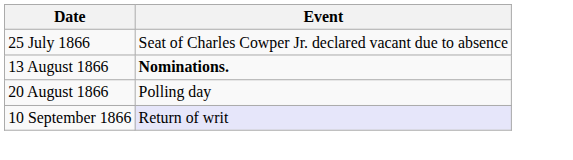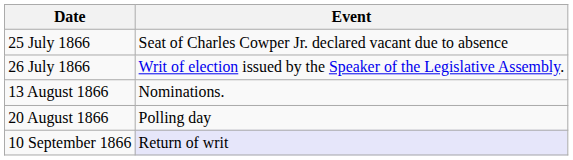+ row: 26 July 1866 | Writ of election issued by the Speaker of the Legislative Assembly.
13 August 1866 | Event: bold -> normal
